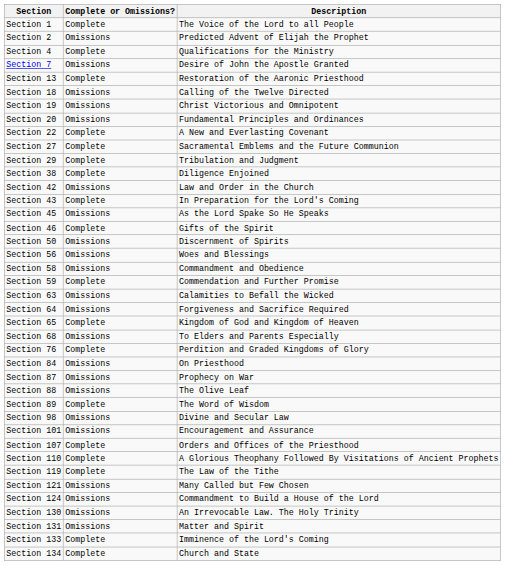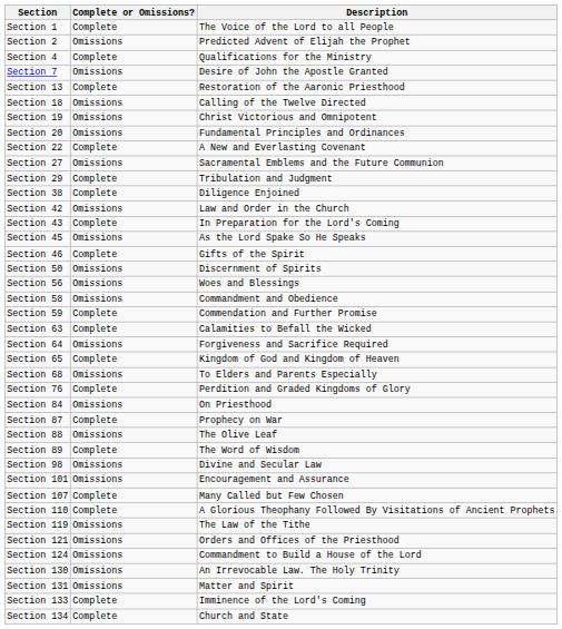Section 27 | Complete or Omissions?: Complete -> Omissions
Section 63 | Complete or Omissions?: Omissions -> Complete
Section 87 | Complete or Omissions?: Omissions -> Complete
Section 107 | Description: Orders and Offices of the Priesthood -> Many Called but Few Chosen
Section 119 | Complete or Omissions?: Complete -> Omissions
Section 121 | Description: Many Called but Few Chosen -> Orders and Offices of the Priesthood
